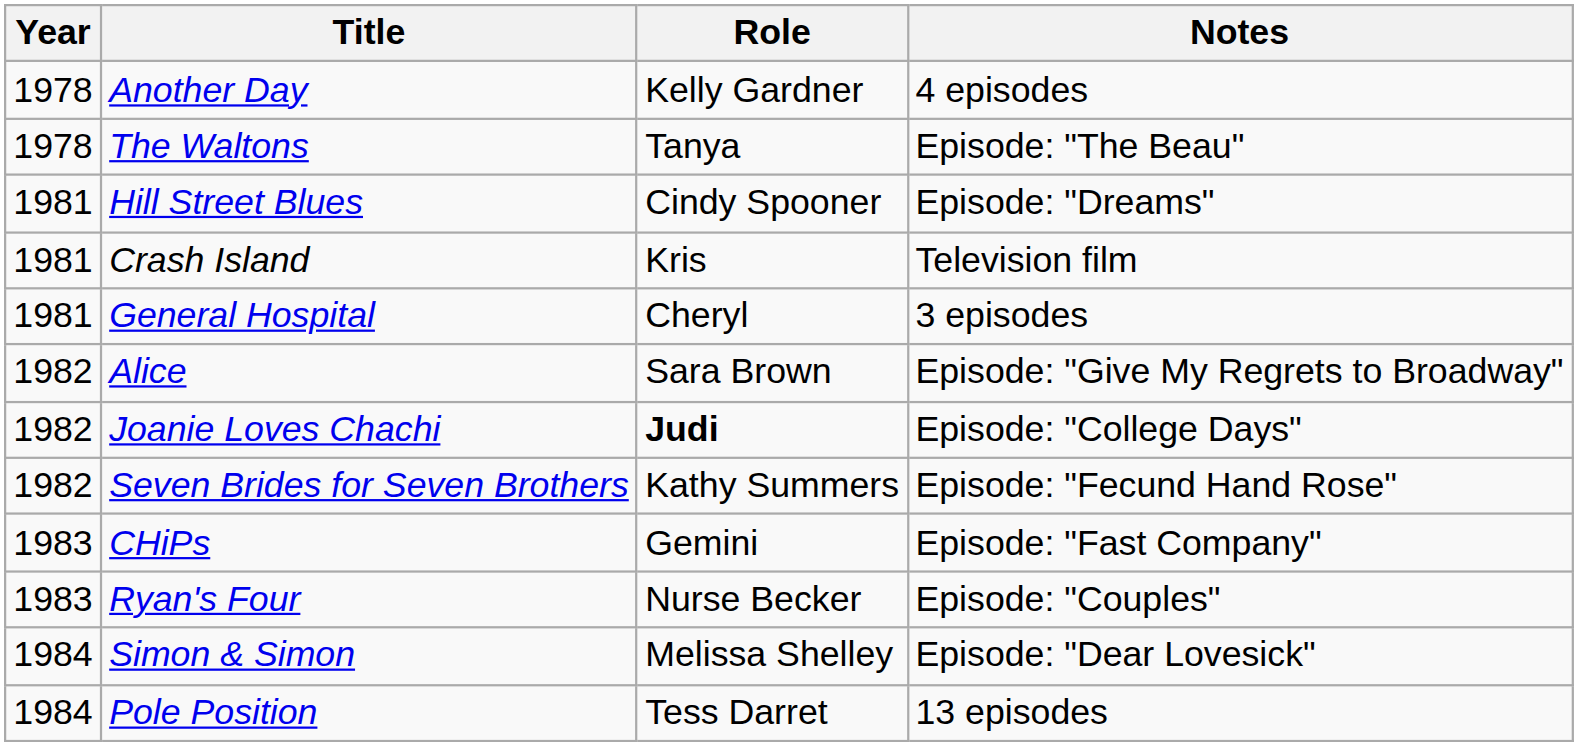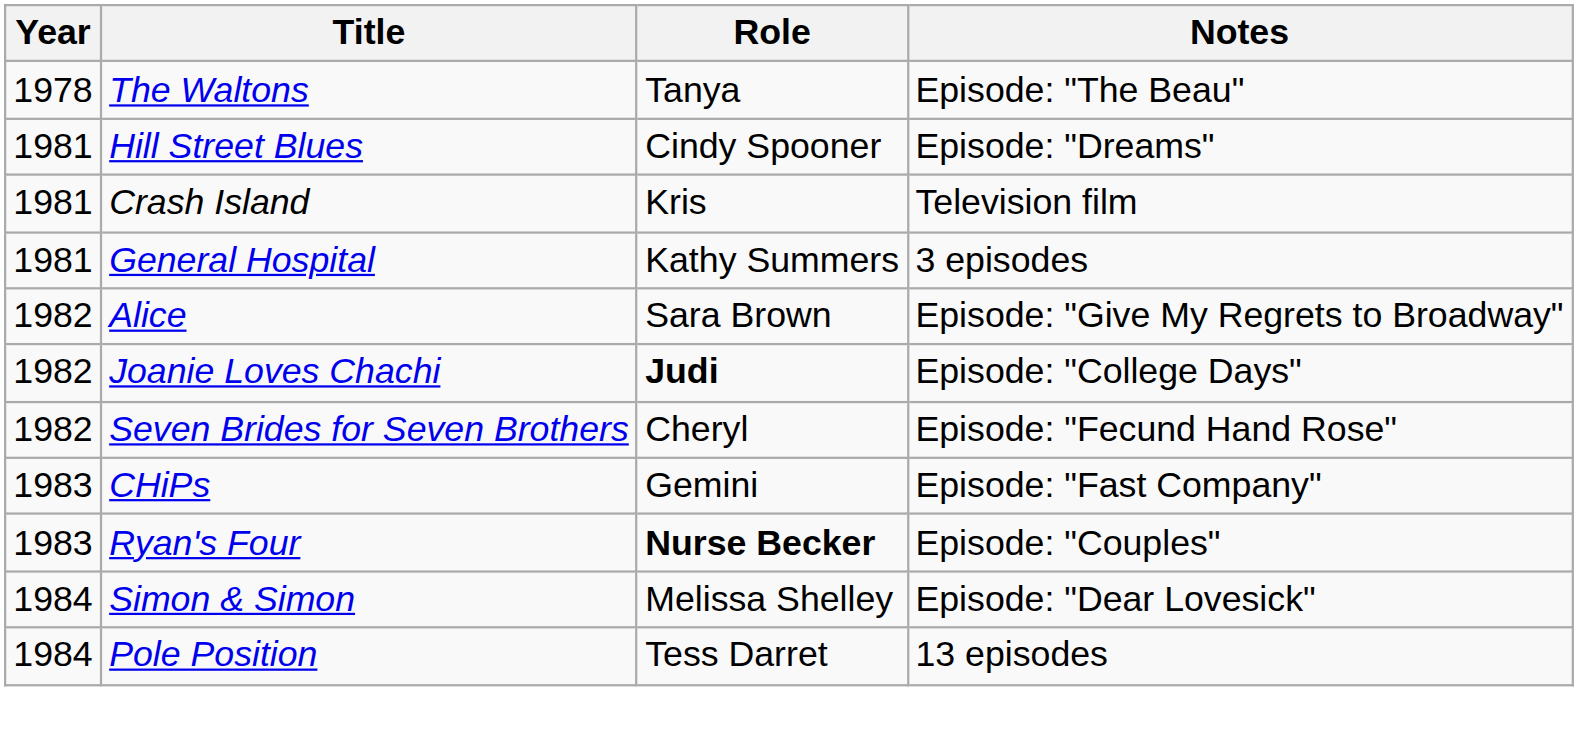- row: 1978 | Another Day | Kelly Gardner | 4 episodes
General Hospital | Role: Cheryl -> Kathy Summers
Seven Brides for Seven Brothers | Role: Kathy Summers -> Cheryl
Ryan's Four | Role: normal -> bold
